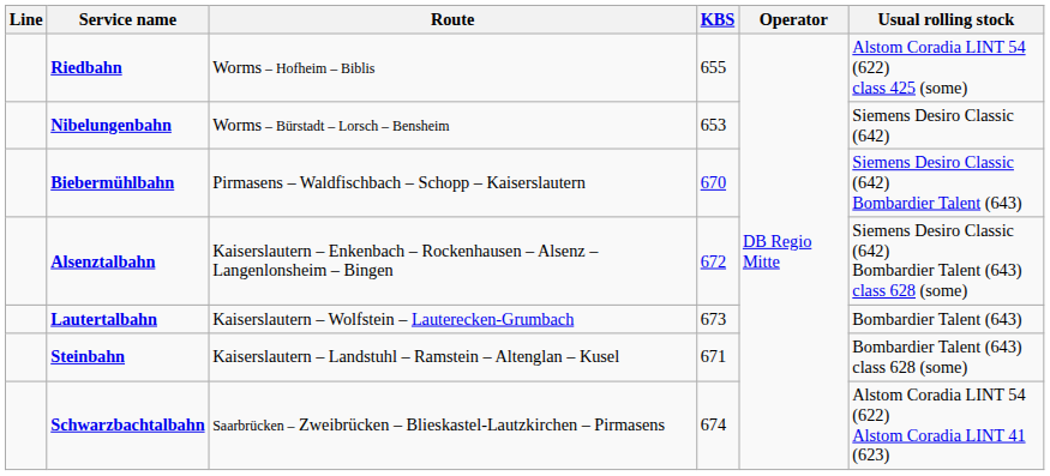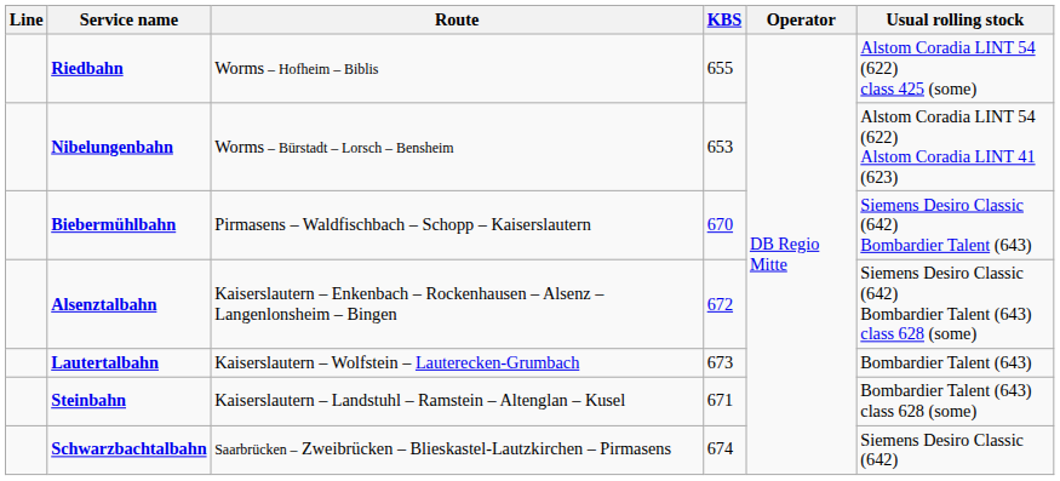Nibelungenbahn | Usual rolling stock: Siemens Desiro Classic (642) -> Alstom Coradia LINT 54 (622) Alstom Coradia LINT 41 (623)
Schwarzbachtalbahn | Usual rolling stock: Alstom Coradia LINT 54 (622) Alstom Coradia LINT 41 (623) -> Siemens Desiro Classic (642)
